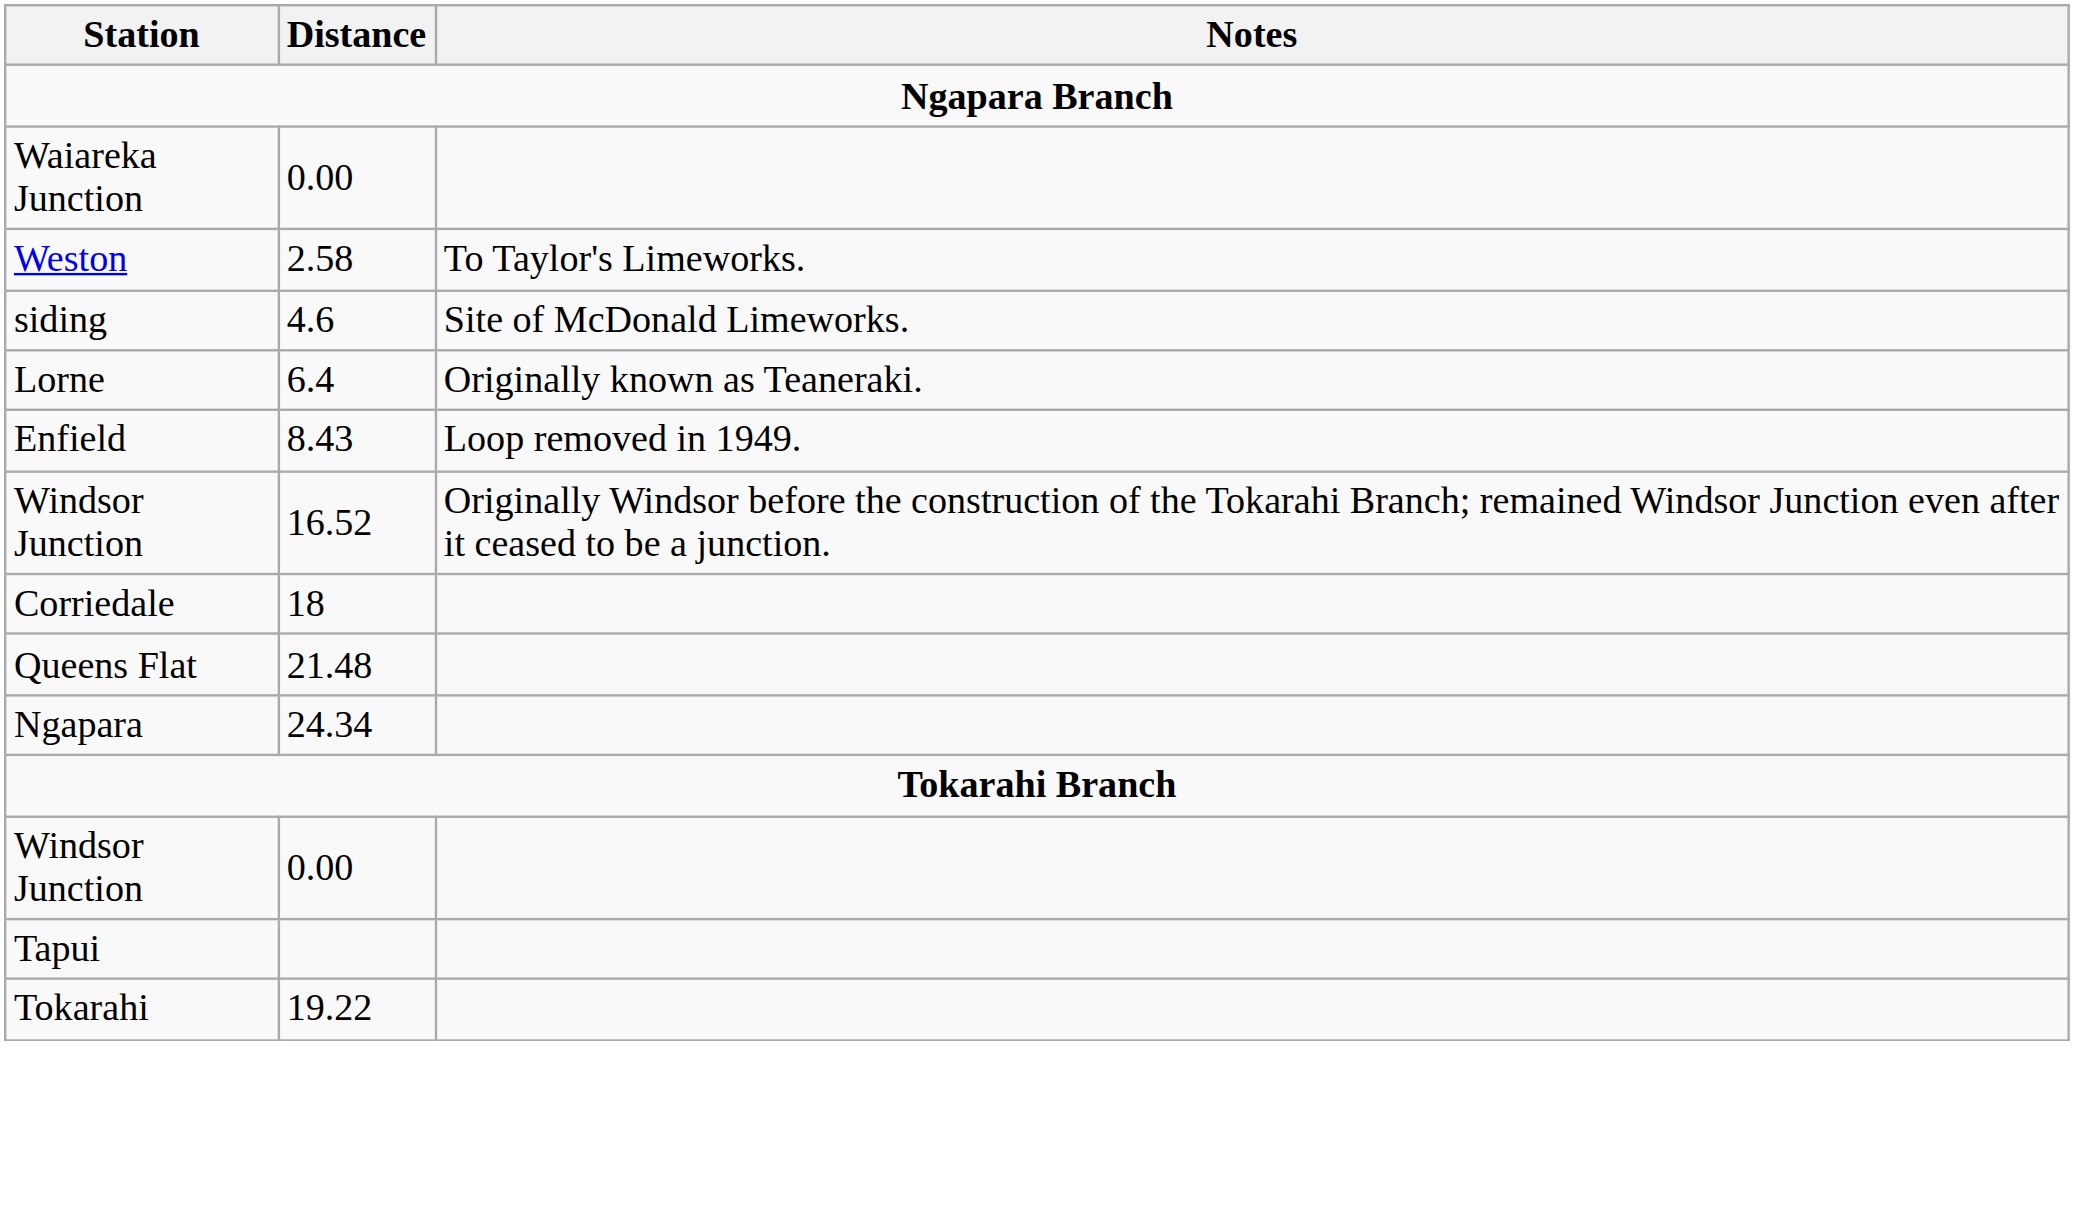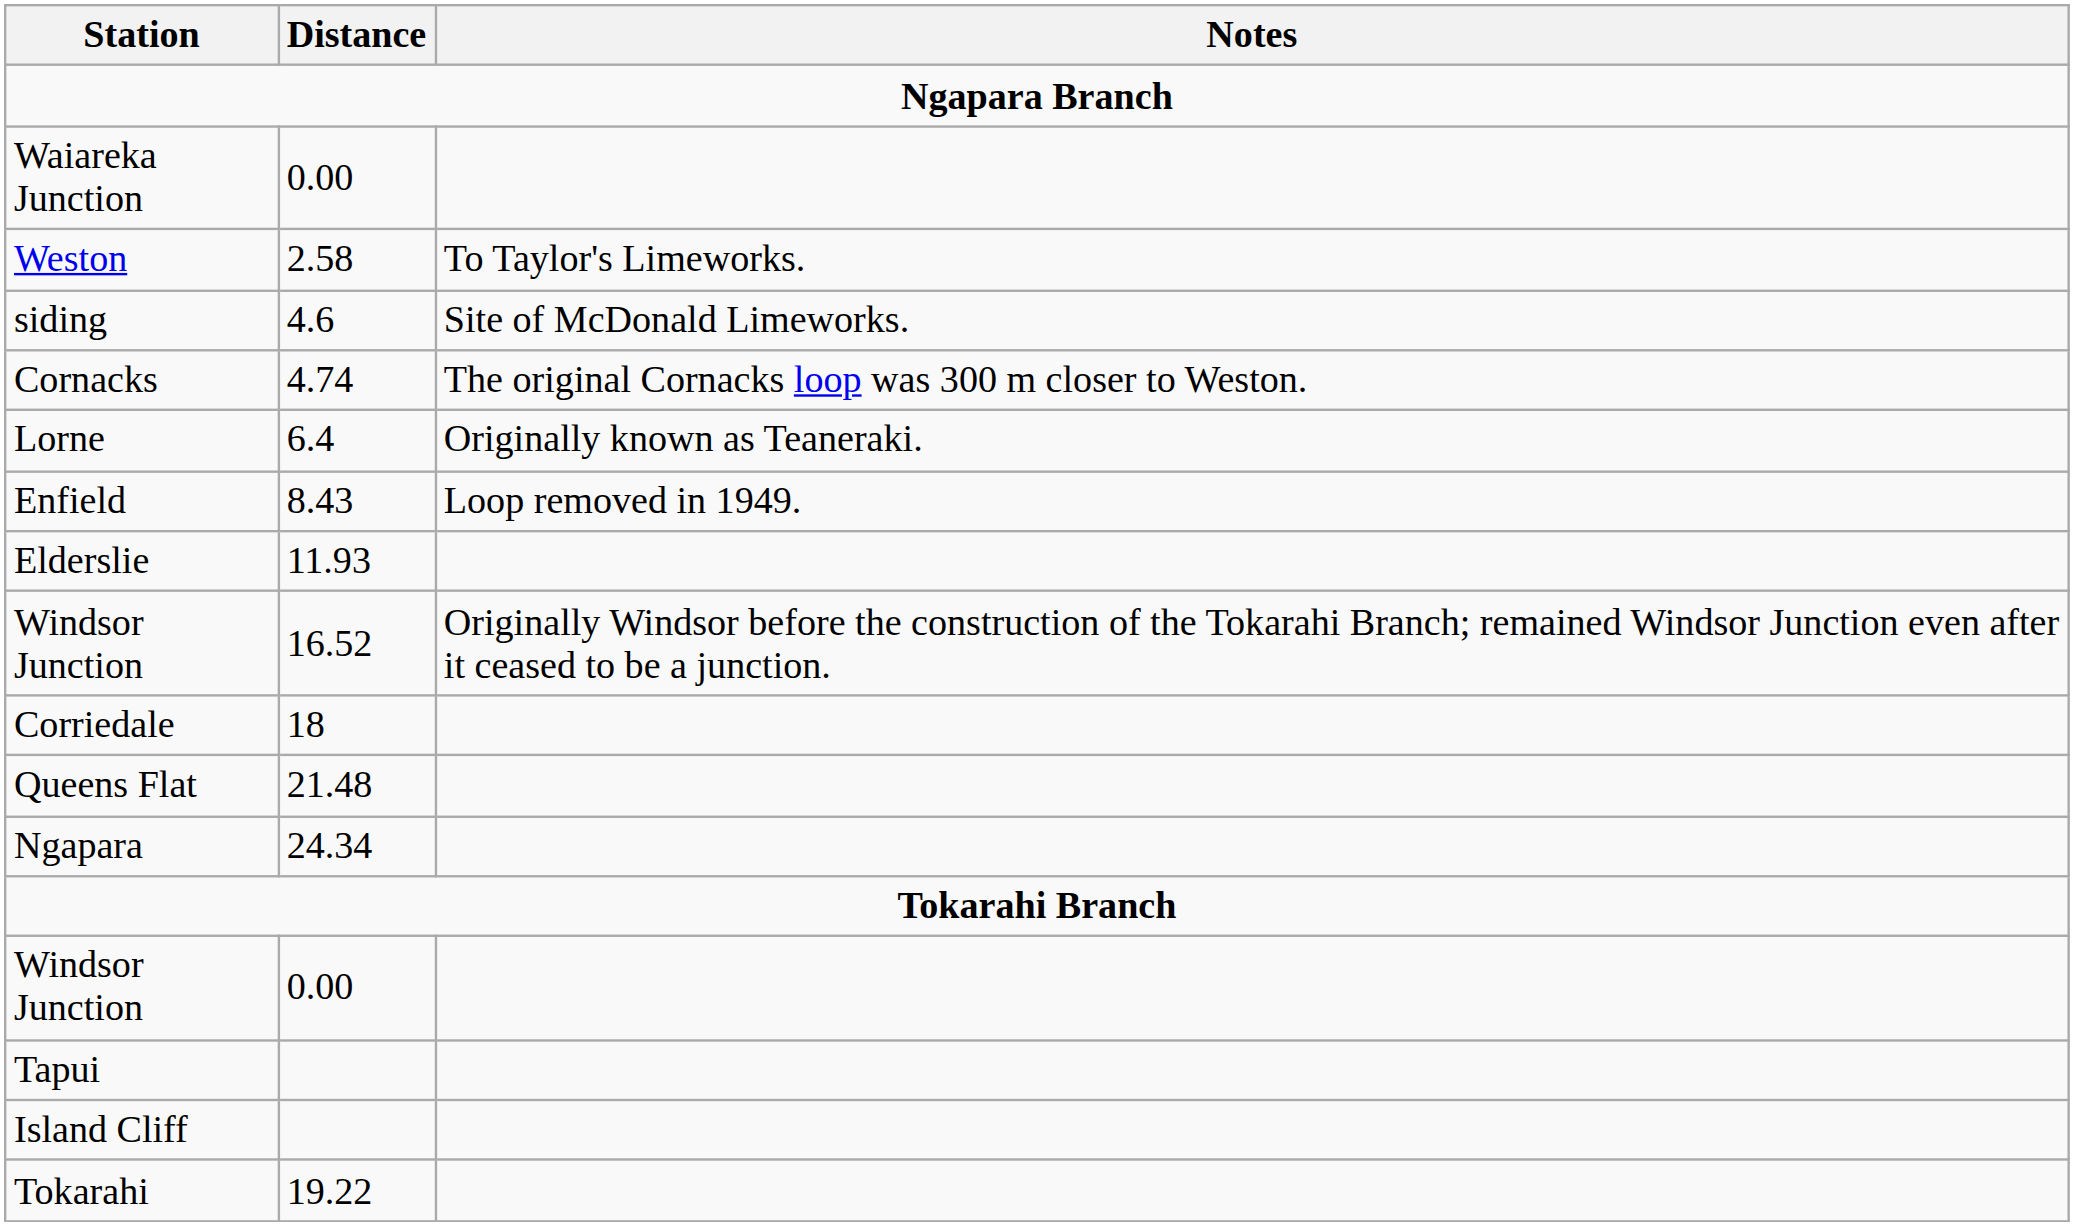+ row: Cornacks | 4.74 | The original Cornacks loop was 300 m closer to Weston.
+ row: Elderslie | 11.93
+ row: Island Cliff
